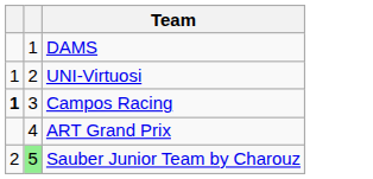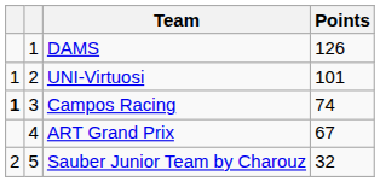+ column: Points | 126 | 101 | 74 | 67 | 32
Sauber Junior Team by Charouz | column 2: lightgreen background -> no background
